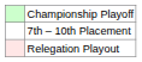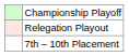rows swapped: 7th – 10th Placement <-> Relegation Playout
